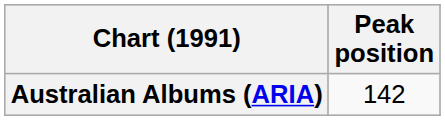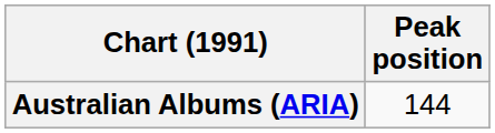Australian Albums (ARIA) | Peak position: 142 -> 144
